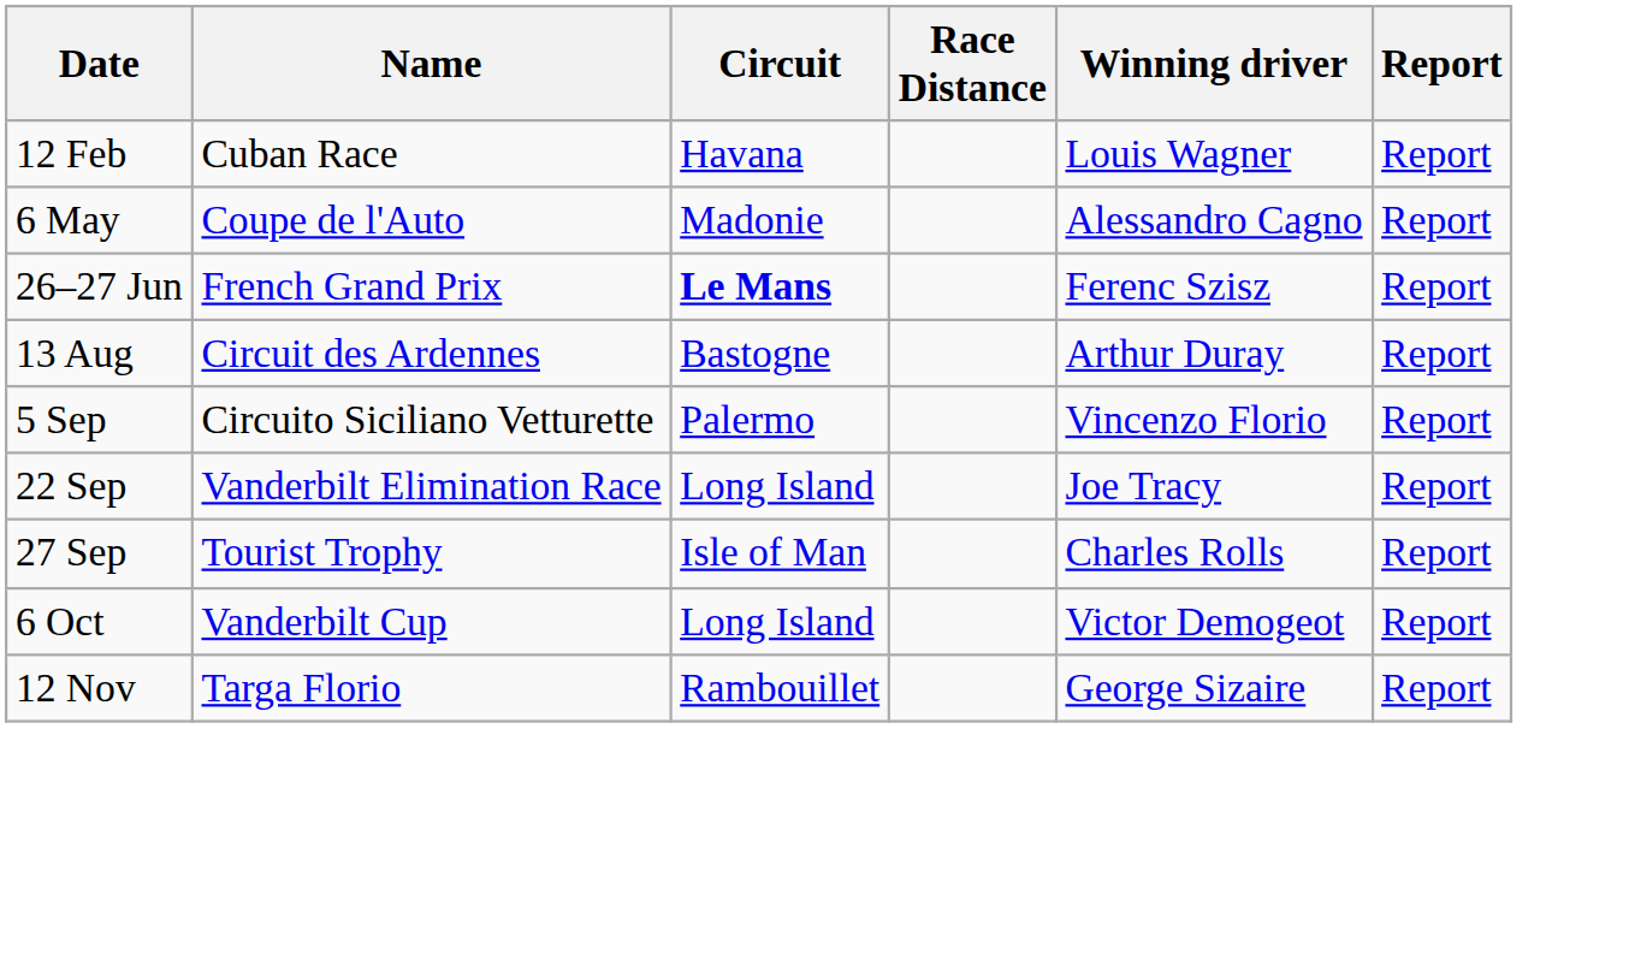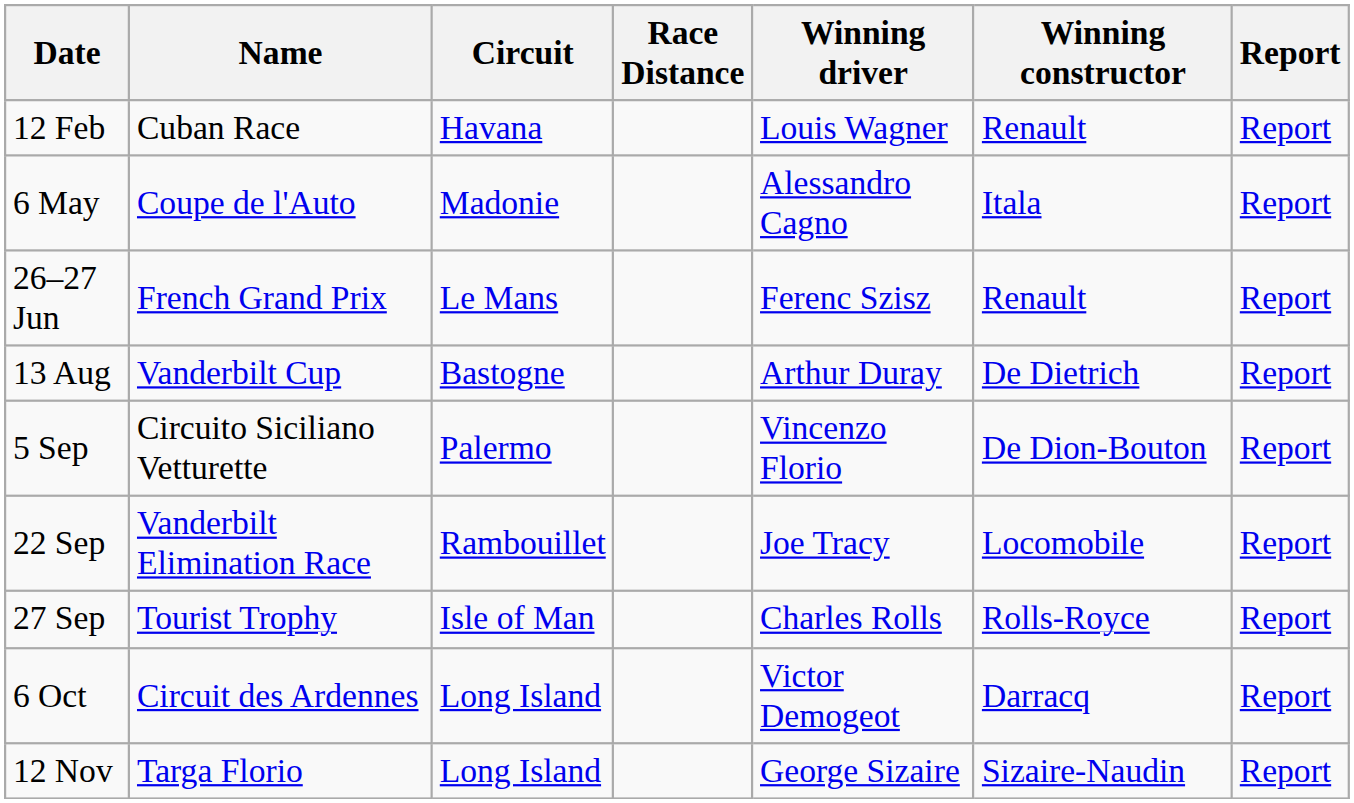+ column: Winning constructor | Renault | Itala | Renault | De Dietrich | De Dion-Bouton | Locomobile | Rolls-Royce | Darracq | Sizaire-Naudin
26–27 Jun | Circuit: bold -> normal
13 Aug | Name: Circuit des Ardennes -> Vanderbilt Cup
22 Sep | Circuit: Long Island -> Rambouillet
6 Oct | Name: Vanderbilt Cup -> Circuit des Ardennes
12 Nov | Circuit: Rambouillet -> Long Island
